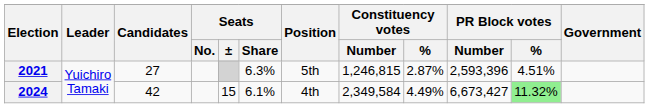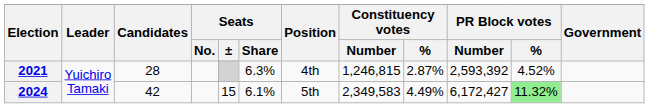2021 | Candidates: 27 -> 28
2021 | Position: 5th -> 4th
2021 | PR Block votes / Number: 2,593,396 -> 2,593,392
2021 | PR Block votes / %: 4.51% -> 4.52%
2024 | Position: 4th -> 5th
2024 | Constituency votes / Number: 2,349,584 -> 2,349,583
2024 | PR Block votes / Number: 6,673,427 -> 6,172,427
